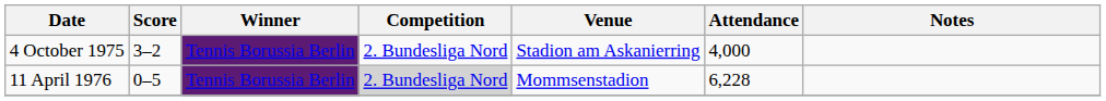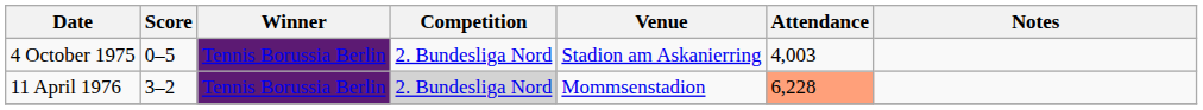4 October 1975 | Score: 3–2 -> 0–5
4 October 1975 | Attendance: 4,000 -> 4,003
11 April 1976 | Score: 0–5 -> 3–2
11 April 1976 | Attendance: no background -> lightsalmon background
